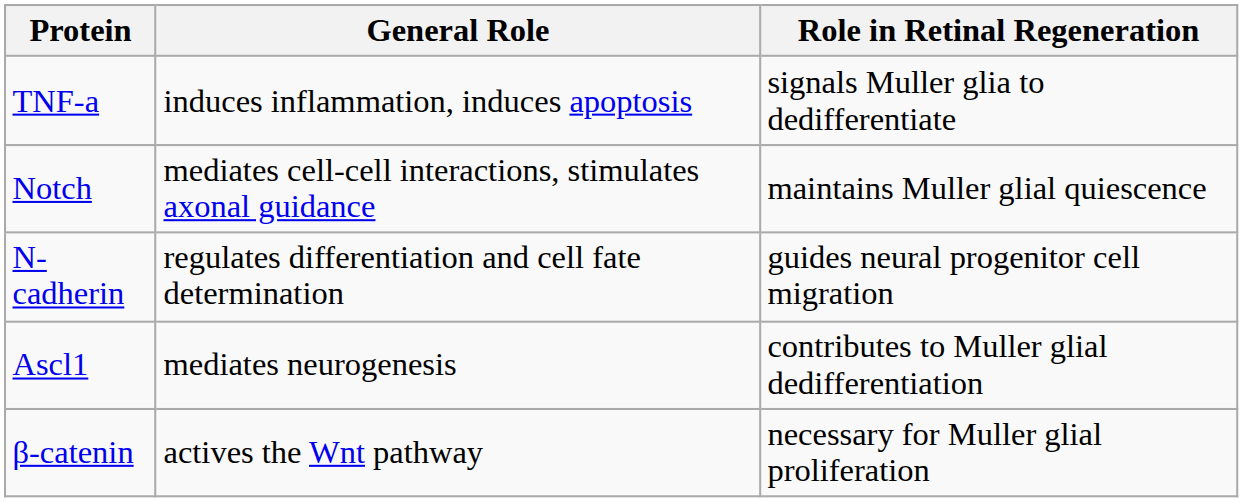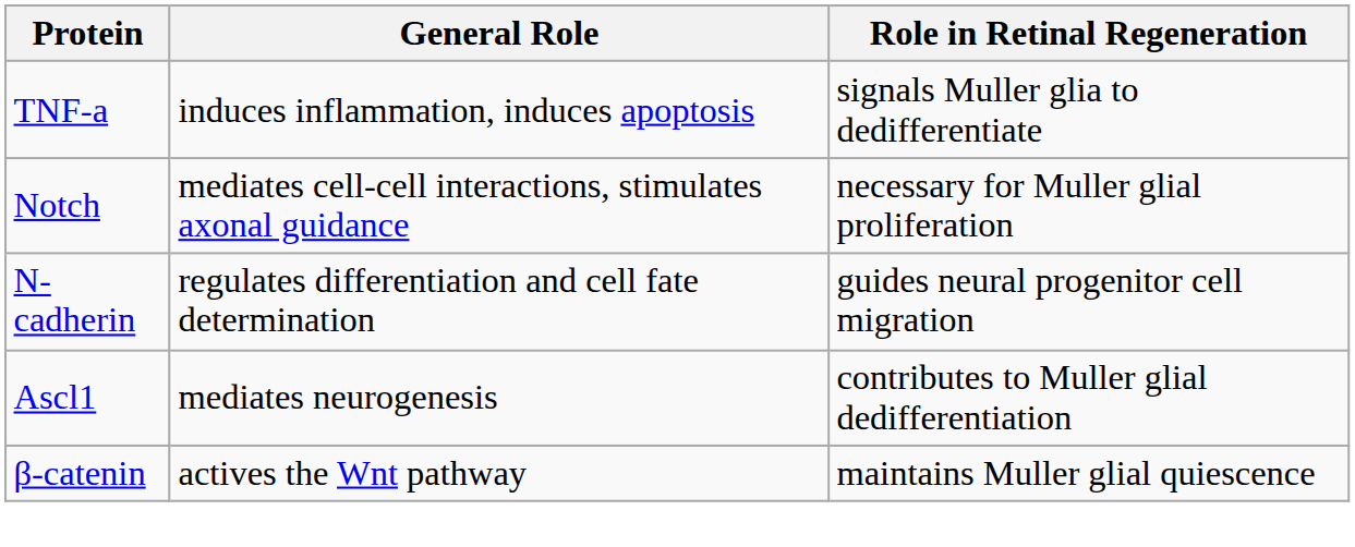Notch | Role in Retinal Regeneration: maintains Muller glial quiescence -> necessary for Muller glial proliferation
β-catenin | Role in Retinal Regeneration: necessary for Muller glial proliferation -> maintains Muller glial quiescence
